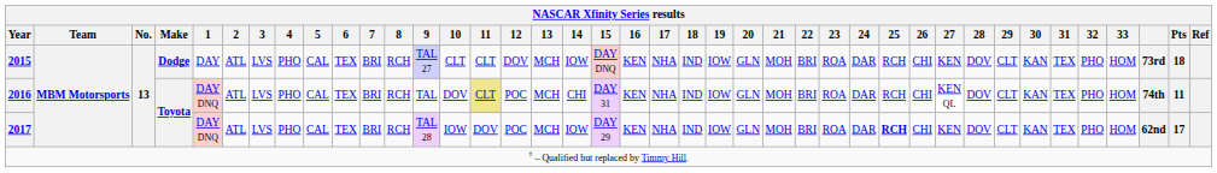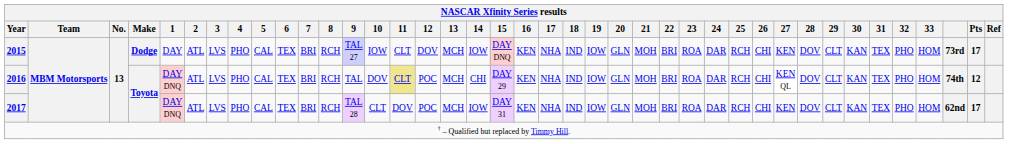2015 | NASCAR Xfinity Series results / 10: CLT -> IOW
2015 | NASCAR Xfinity Series results / Pts: 18 -> 17
2016 | NASCAR Xfinity Series results / 15: DAY 31 -> DAY 29
2016 | NASCAR Xfinity Series results / Pts: 11 -> 12
2017 | NASCAR Xfinity Series results / 10: IOW -> CLT
2017 | NASCAR Xfinity Series results / 15: DAY 29 -> DAY 31
2017 | NASCAR Xfinity Series results / 25: bold -> normal
